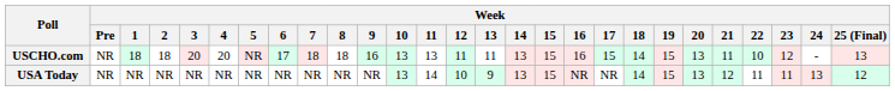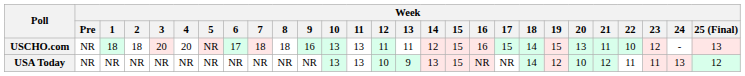USCHO.com | Week / 14: 13 -> 12
USA Today | Week / 11: 14 -> 13
USA Today | Week / 19: 15 -> 12
USA Today | Week / 20: 13 -> 10
